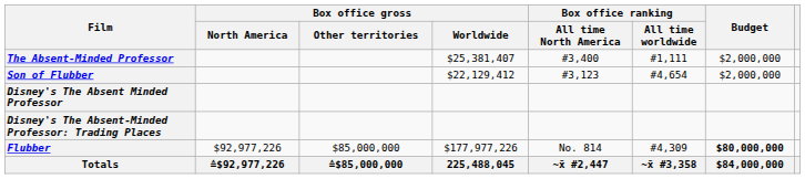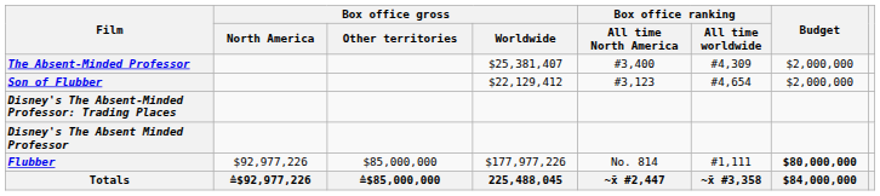The Absent-Minded Professor | Box office ranking / All time worldwide: #1,111 -> #4,309
rows swapped: Disney's The Absent Minded Professor <-> Disney's The Absent-Minded Professor: Trading Places
Flubber | Box office ranking / All time worldwide: #4,309 -> #1,111
